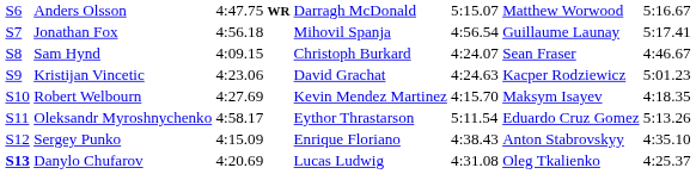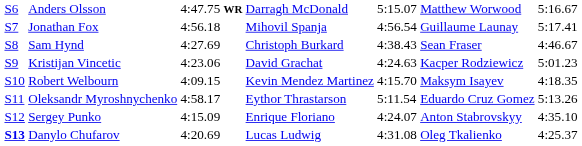Sam Hynd | column 3: 4:09.15 -> 4:27.69
Sam Hynd | column 5: 4:24.07 -> 4:38.43
Robert Welbourn | column 3: 4:27.69 -> 4:09.15
Sergey Punko | column 5: 4:38.43 -> 4:24.07
